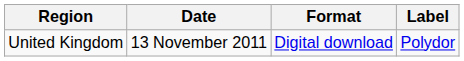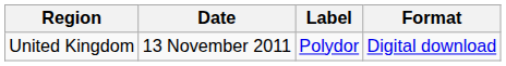columns swapped: Format <-> Label
